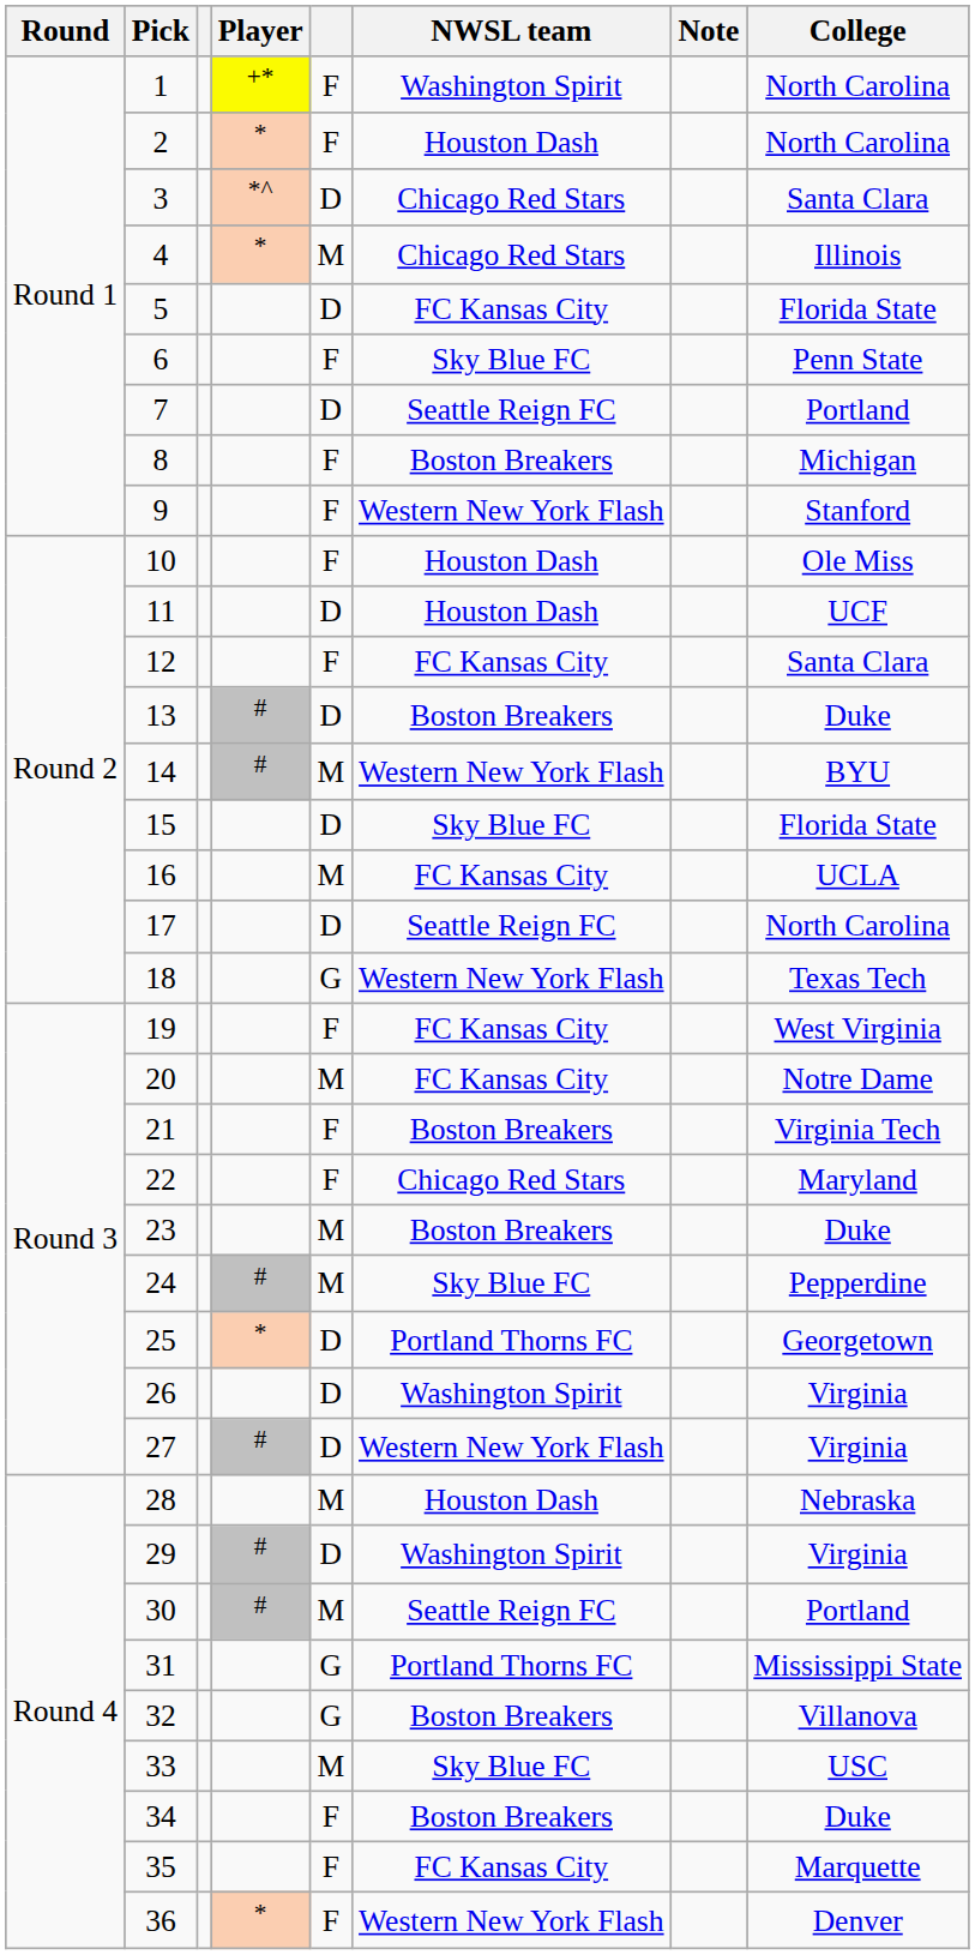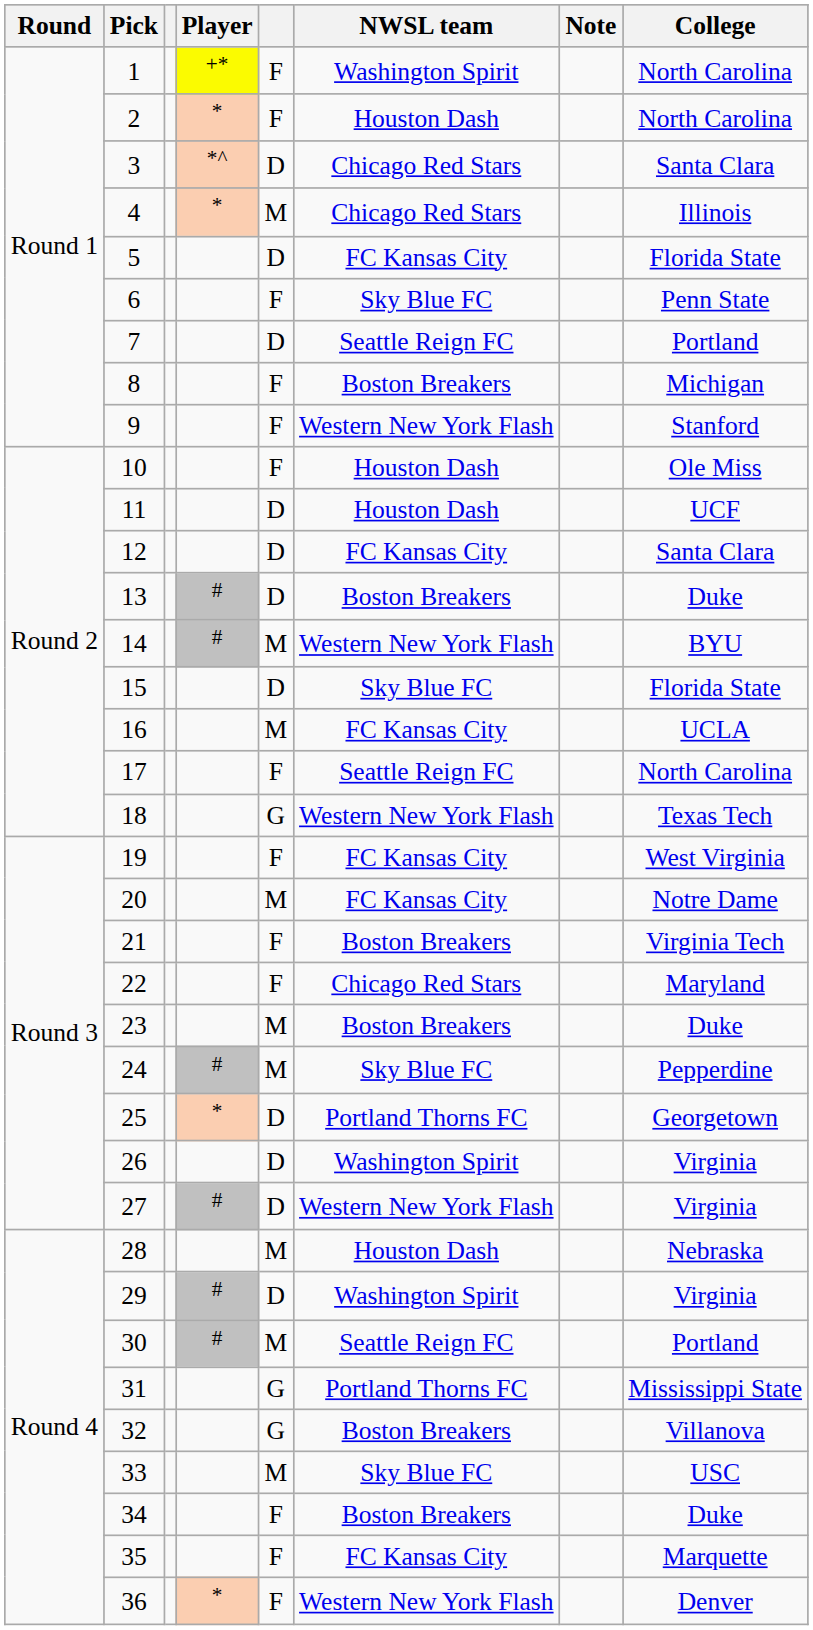12 | column 5: F -> D
17 | column 5: D -> F
